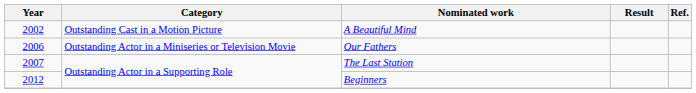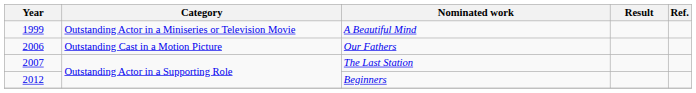A Beautiful Mind | Year: 2002 -> 1999
A Beautiful Mind | Category: Outstanding Cast in a Motion Picture -> Outstanding Actor in a Miniseries or Television Movie
Our Fathers | Category: Outstanding Actor in a Miniseries or Television Movie -> Outstanding Cast in a Motion Picture
